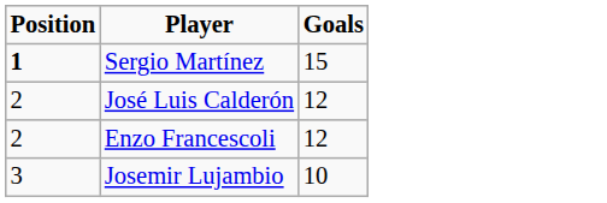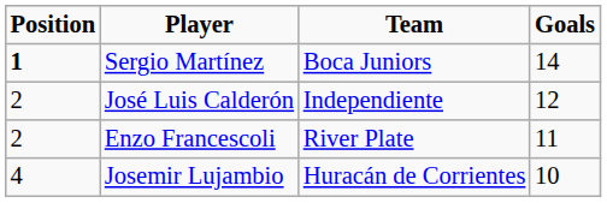+ column: Team | Boca Juniors | Independiente | River Plate | Huracán de Corrientes
Sergio Martínez | Goals: 15 -> 14
Enzo Francescoli | Goals: 12 -> 11
Josemir Lujambio | Position: 3 -> 4
